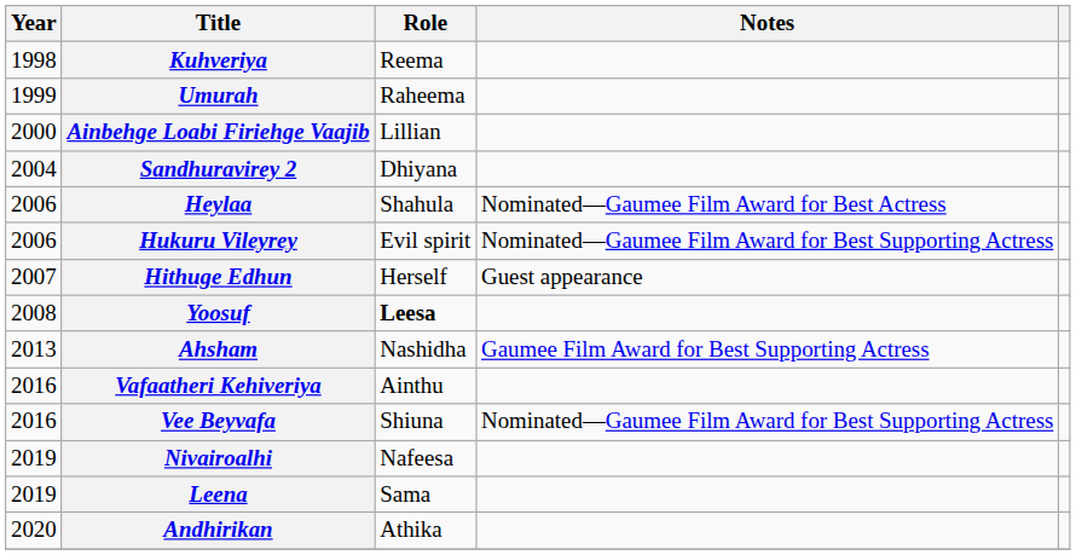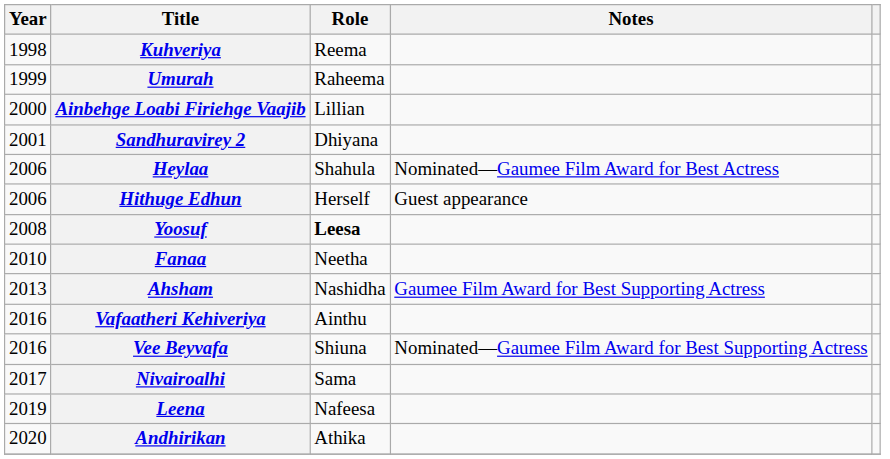Sandhuravirey 2 | Year: 2004 -> 2001
- row: 2006 | Hukuru Vileyrey | Evil spirit | Nominated—Gaumee Film Award for Best Supporting Actress
Hithuge Edhun | Year: 2007 -> 2006
+ row: 2010 | Fanaa | Neetha
Nivairoalhi | Year: 2019 -> 2017
Nivairoalhi | Role: Nafeesa -> Sama
Leena | Role: Sama -> Nafeesa
